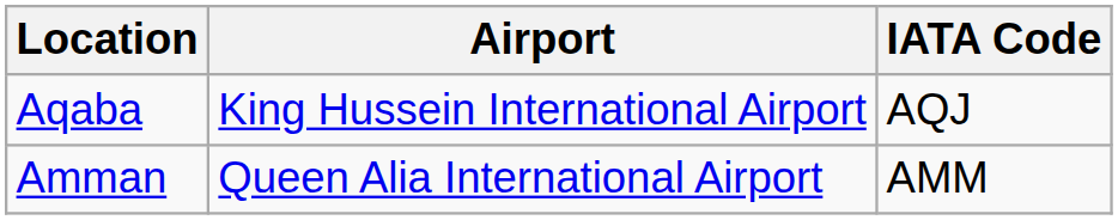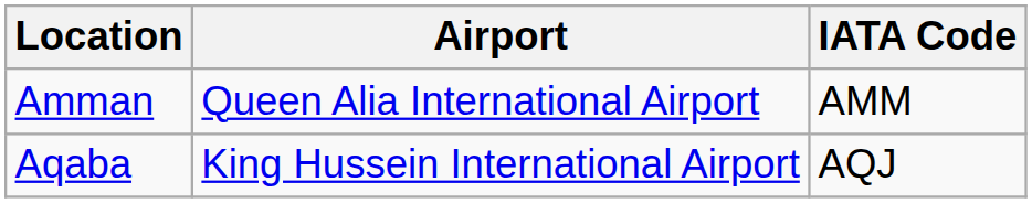rows swapped: Aqaba <-> Amman
